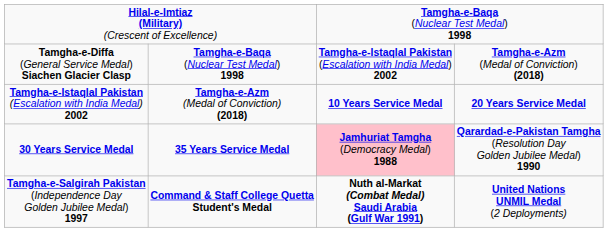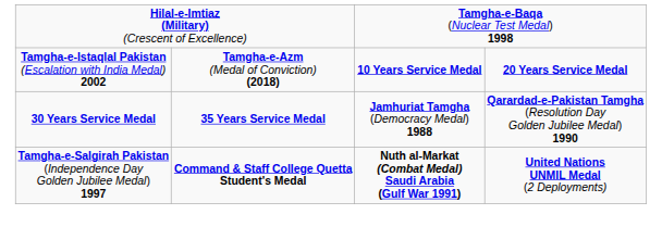- row: Tamgha-e-Diffa (General Service Medal) Siachen Glacier Clasp | Tamgha-e-Baqa (Nuclear Test Medal) 1998 | Tamgha-e-Istaqlal Pakistan (Escalation with India Medal) 2002 | Tamgha-e-Azm (Medal of Conviction) (2018)
30 Years Service Medal | column 3: pink background -> no background
